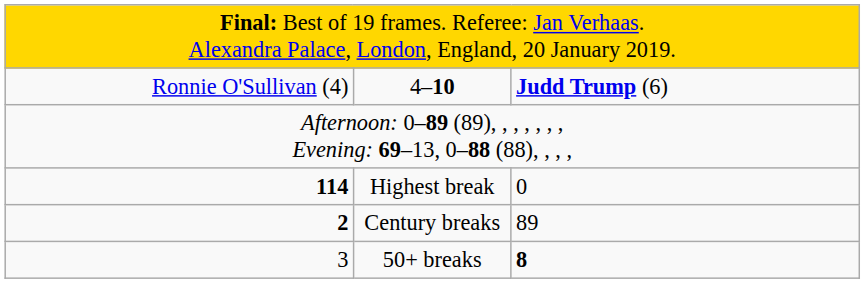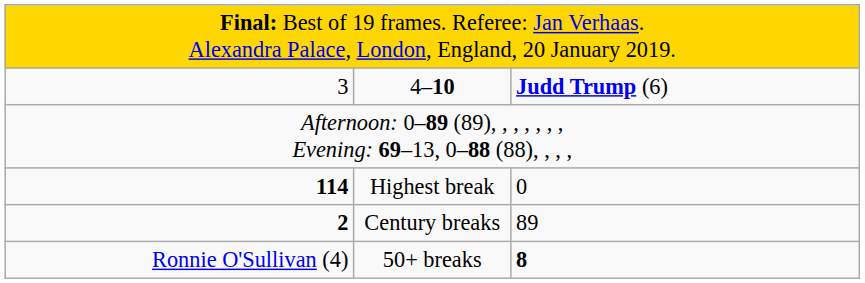4–10 | column 1: Ronnie O'Sullivan (4) -> 3
50+ breaks | column 1: 3 -> Ronnie O'Sullivan (4)
